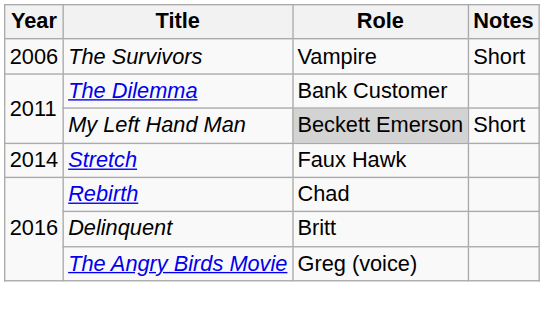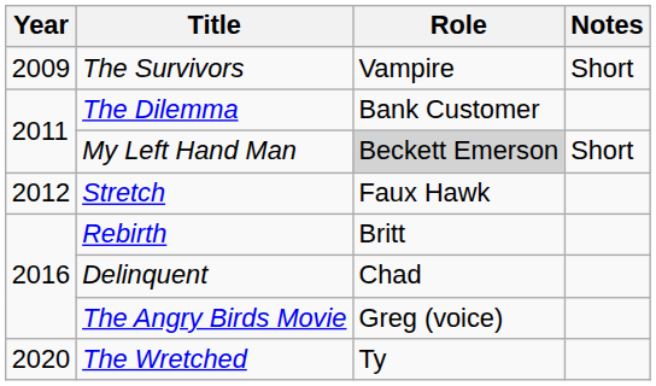The Survivors | Year: 2006 -> 2009
Stretch | Year: 2014 -> 2012
Rebirth | Role: Chad -> Britt
Delinquent | Role: Britt -> Chad
+ row: 2020 | The Wretched | Ty
